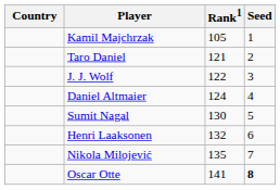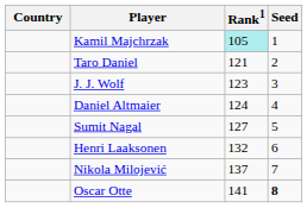Kamil Majchrzak | Rank1: no background -> paleturquoise background
J. J. Wolf | Rank1: 122 -> 123
Sumit Nagal | Rank1: 130 -> 127
Nikola Milojević | Rank1: 135 -> 137
